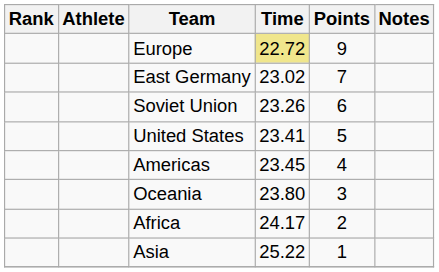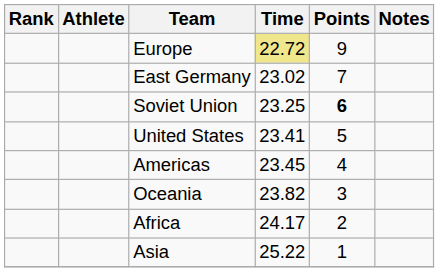Soviet Union | Time: 23.26 -> 23.25
Soviet Union | Points: normal -> bold
Oceania | Time: 23.80 -> 23.82
